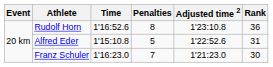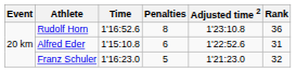Alfred Eder | Penalties: 5 -> 6
Franz Schuler | Penalties: 7 -> 5
Franz Schuler | Rank: 30 -> 32
